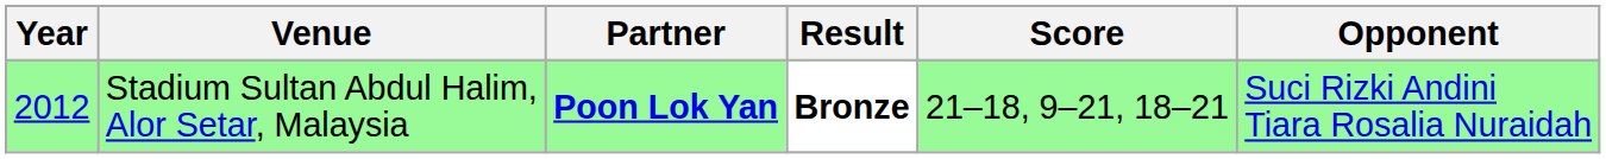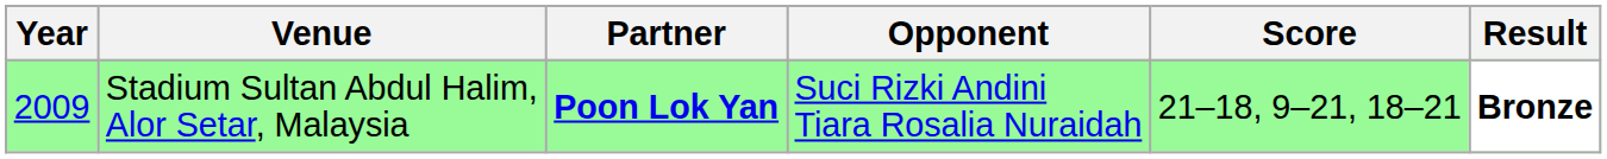columns swapped: Opponent <-> Result
Stadium Sultan Abdul Halim, Alor Setar, Malaysia | Year: 2012 -> 2009
